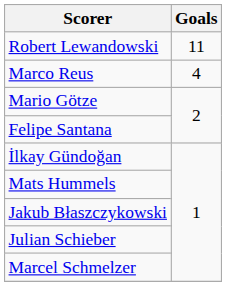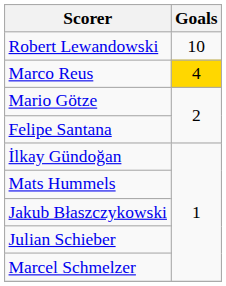Robert Lewandowski | Goals: 11 -> 10
Marco Reus | Goals: no background -> gold background
